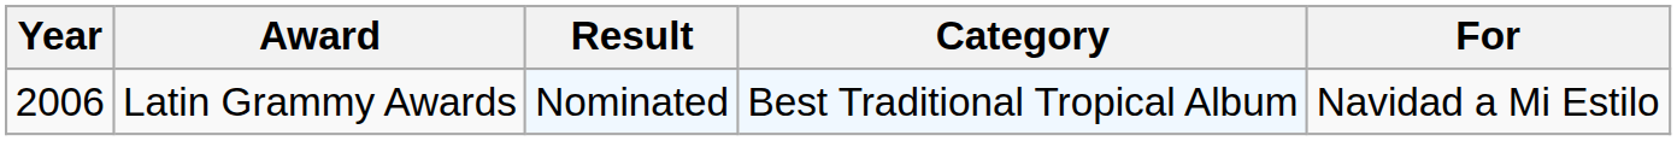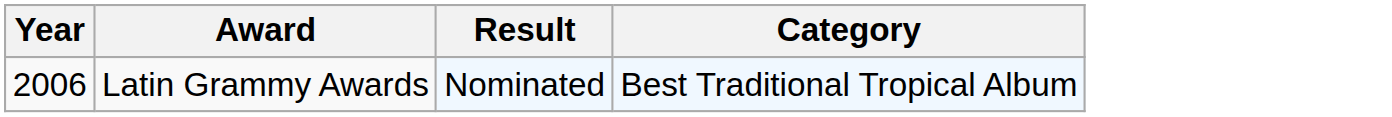- column: For | Navidad a Mi Estilo
